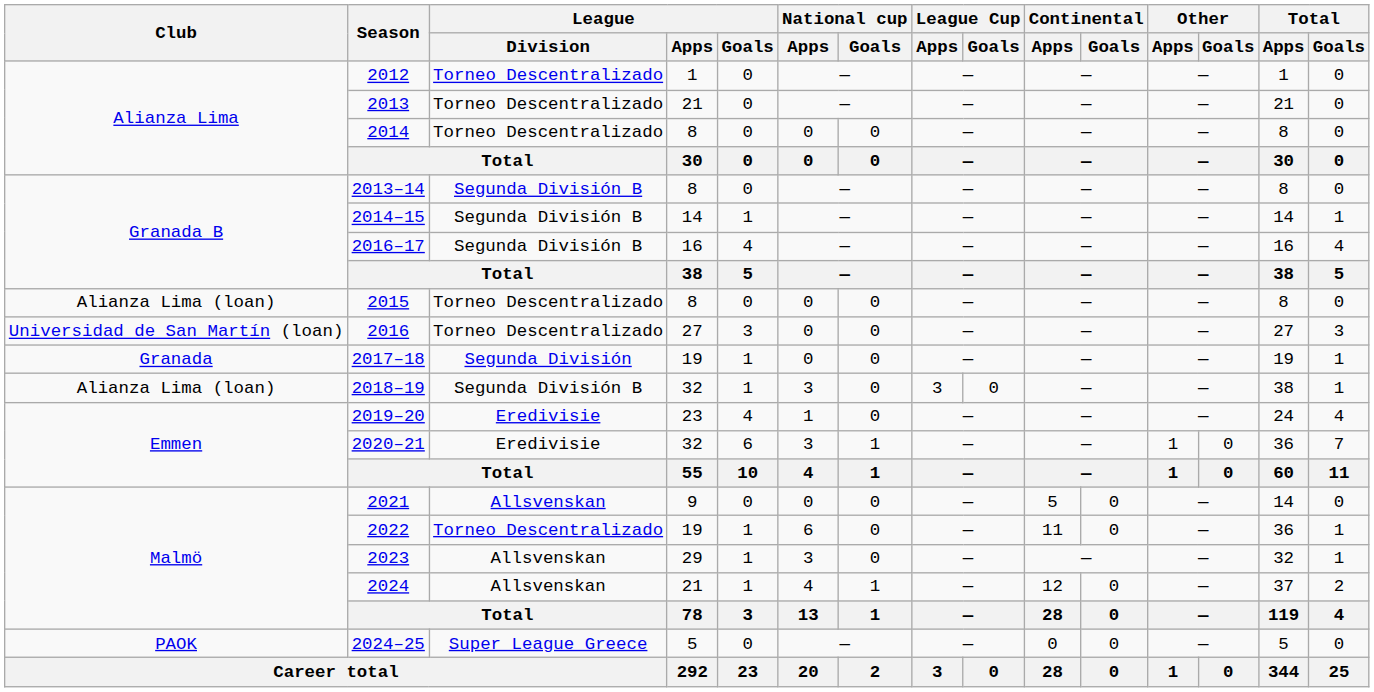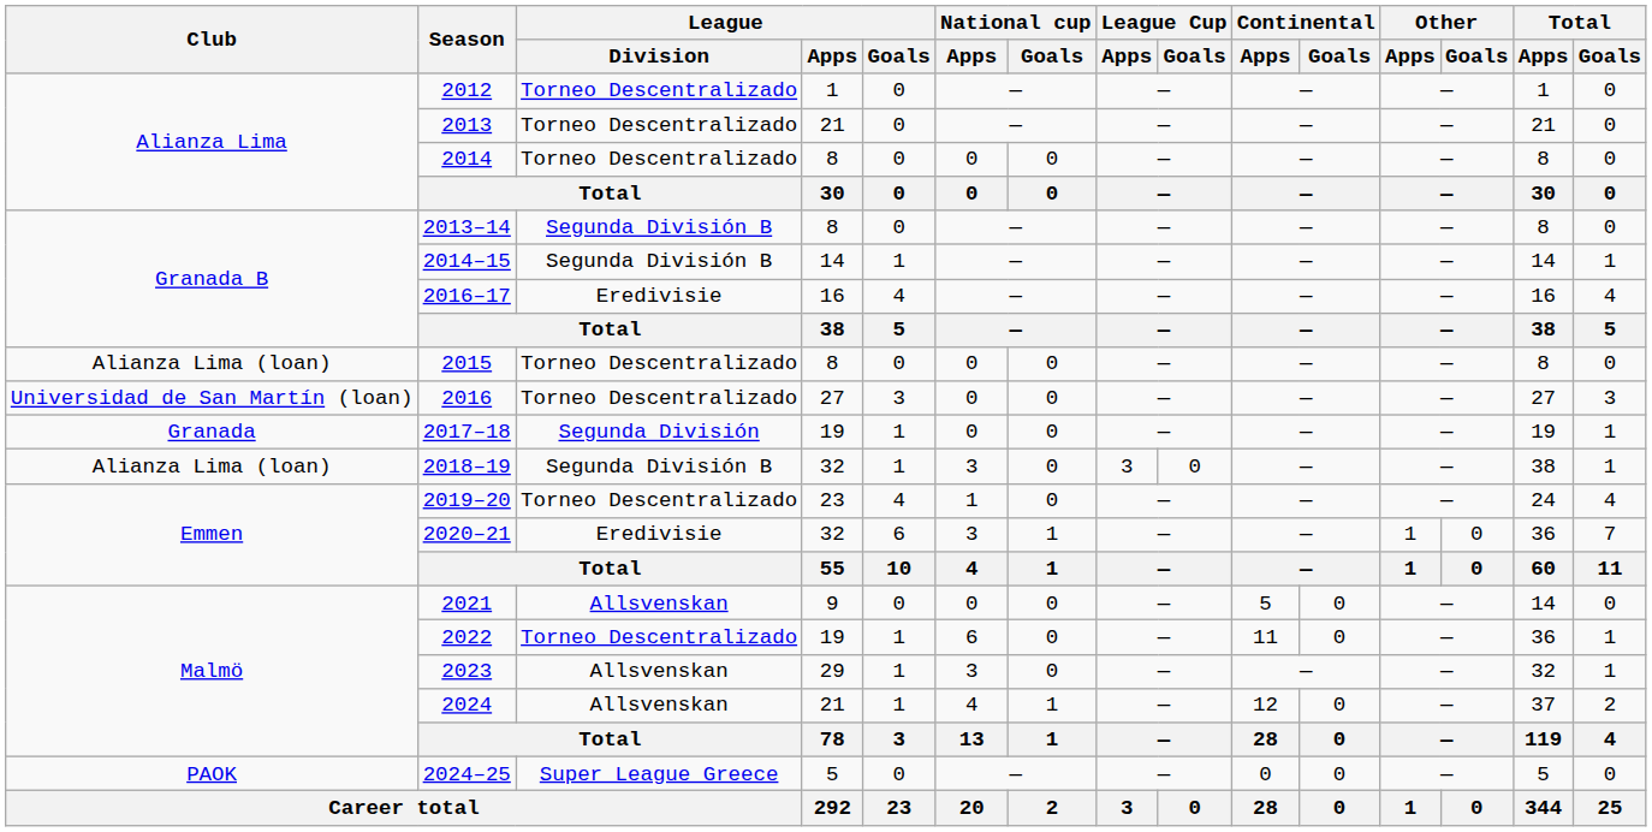2016–17 | League / Division: Segunda División B -> Eredivisie
2019–20 | League / Division: Eredivisie -> Torneo Descentralizado
